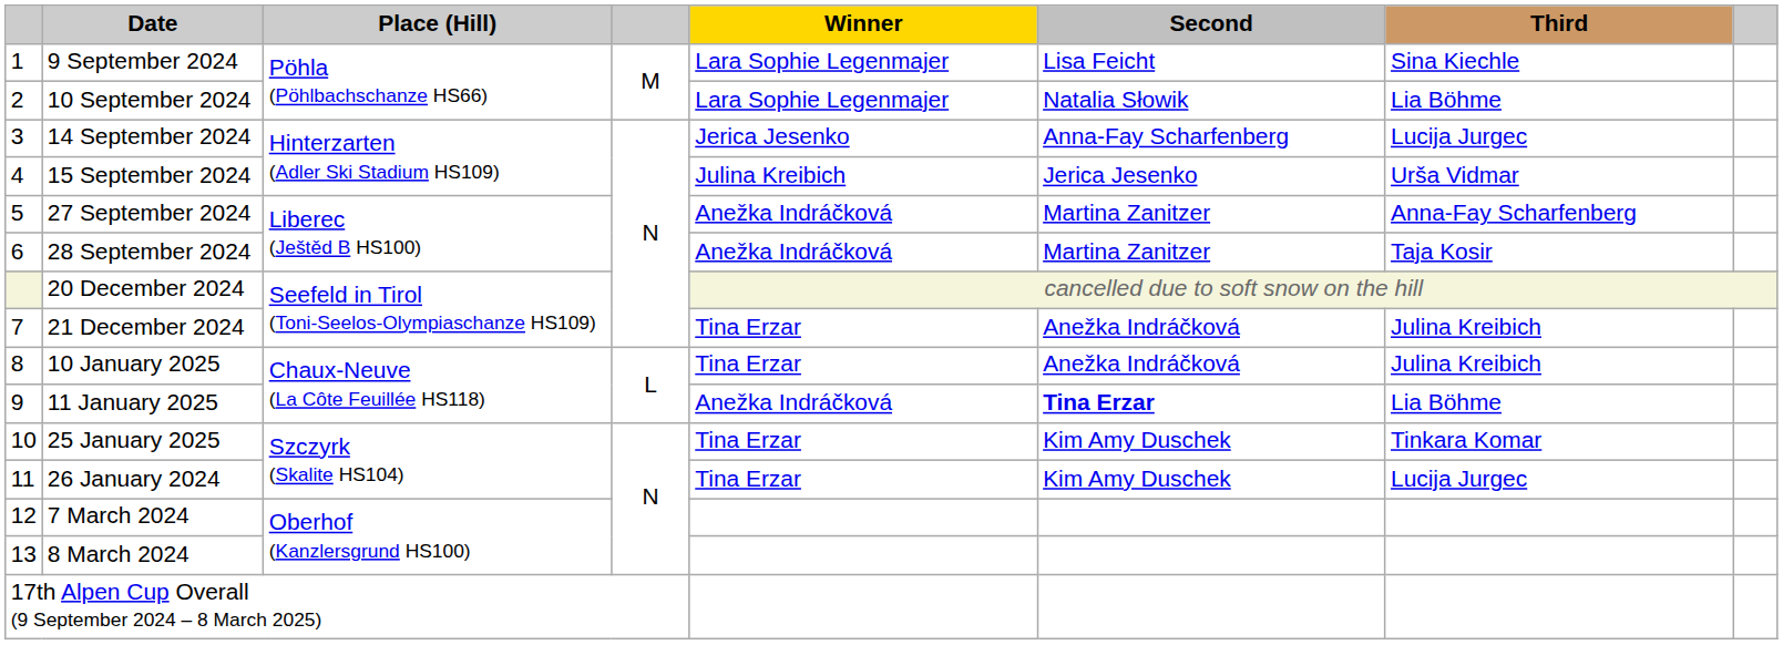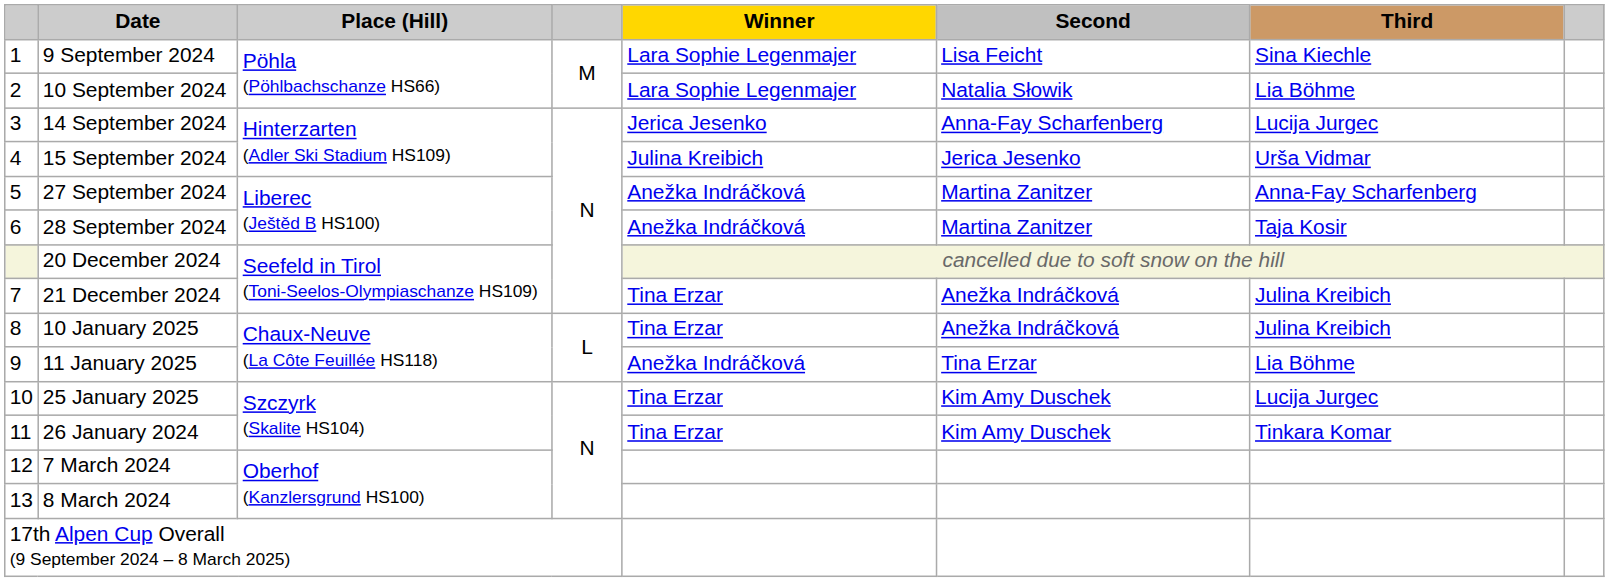11 January 2025 | Second: bold -> normal
25 January 2025 | Third: Tinkara Komar -> Lucija Jurgec
26 January 2024 | Third: Lucija Jurgec -> Tinkara Komar
